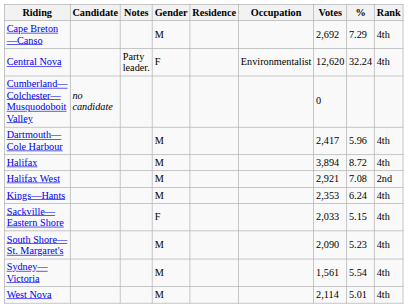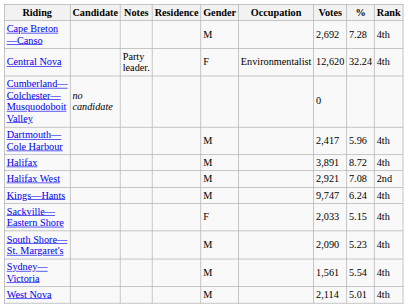columns swapped: Gender <-> Residence
Cape Breton—Canso | %: 7.29 -> 7.28
Halifax | Votes: 3,894 -> 3,891
Kings—Hants | Votes: 2,353 -> 9,747
